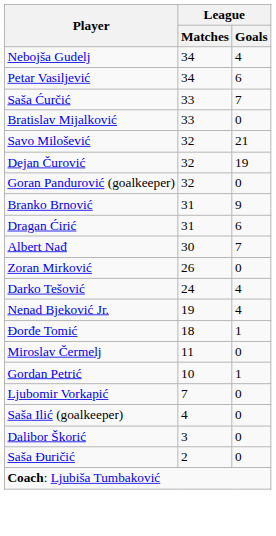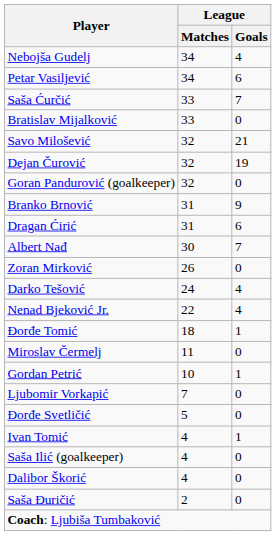Nenad Bjeković Jr. | League / Matches: 19 -> 22
+ row: Đorđe Svetličić | 5 | 0
+ row: Ivan Tomić | 4 | 1
Dalibor Škorić | League / Matches: 3 -> 4
